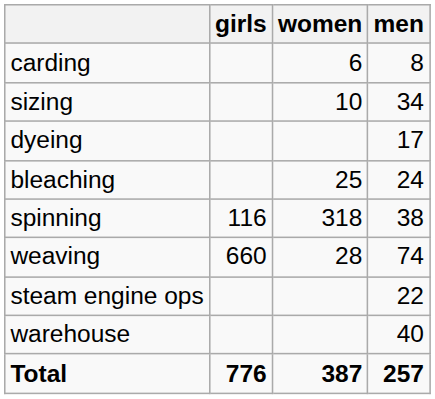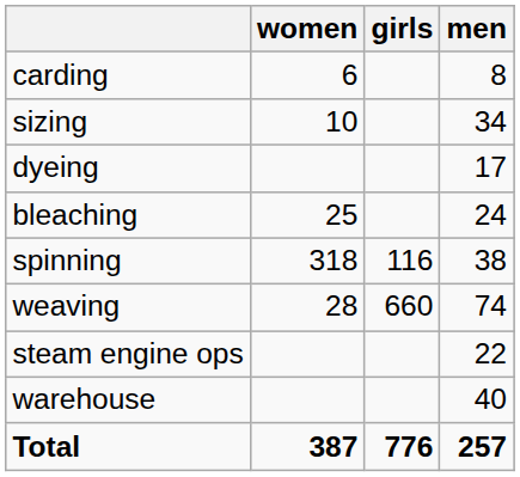columns swapped: women <-> girls
